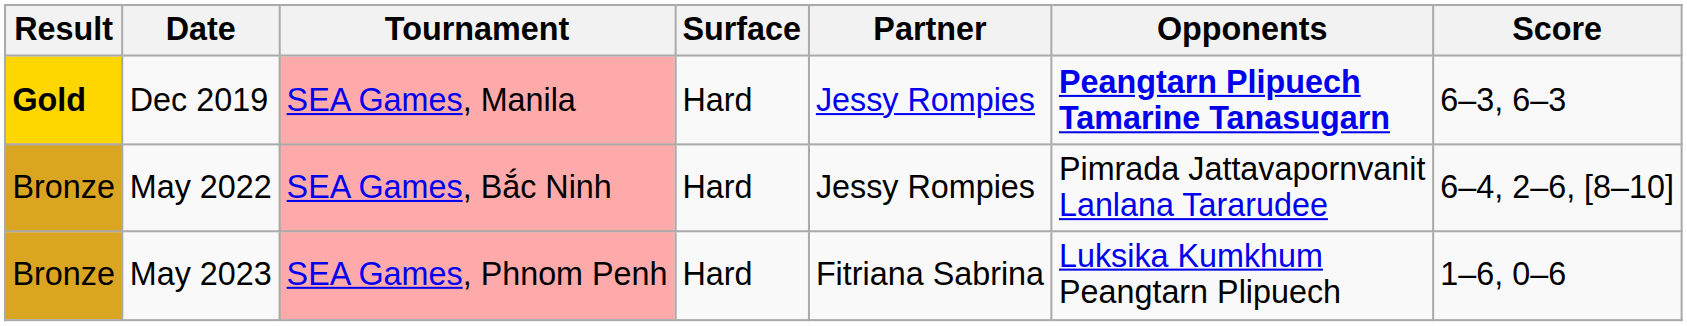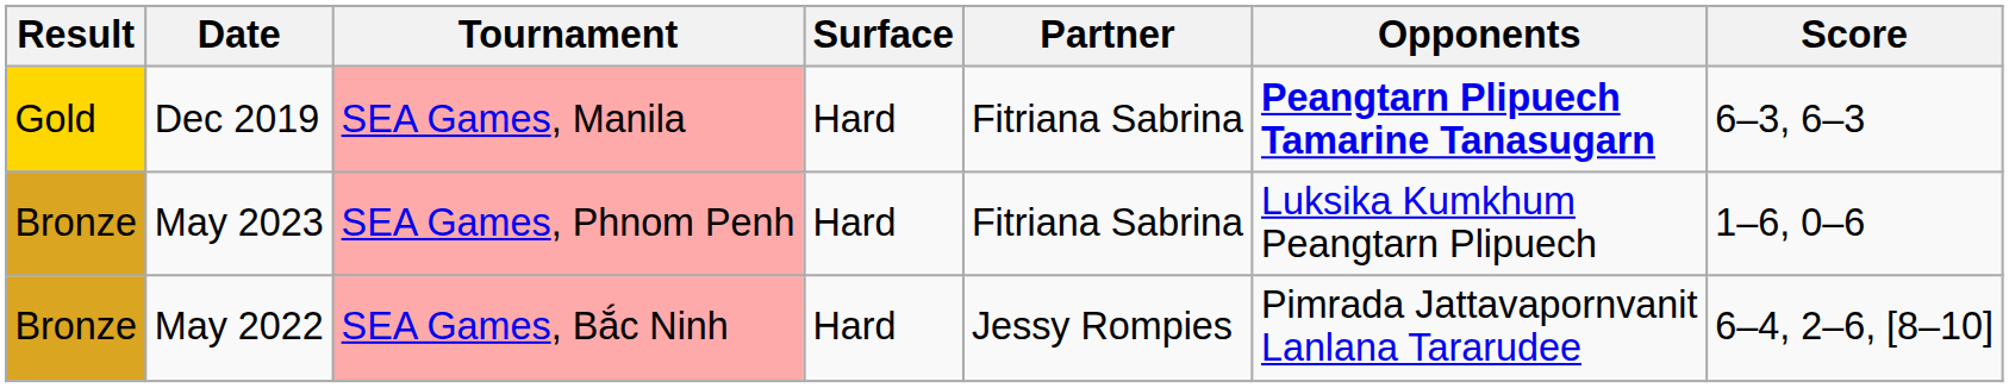Dec 2019 | Result: bold -> normal
Dec 2019 | Partner: Jessy Rompies -> Fitriana Sabrina
rows swapped: May 2022 <-> May 2023
